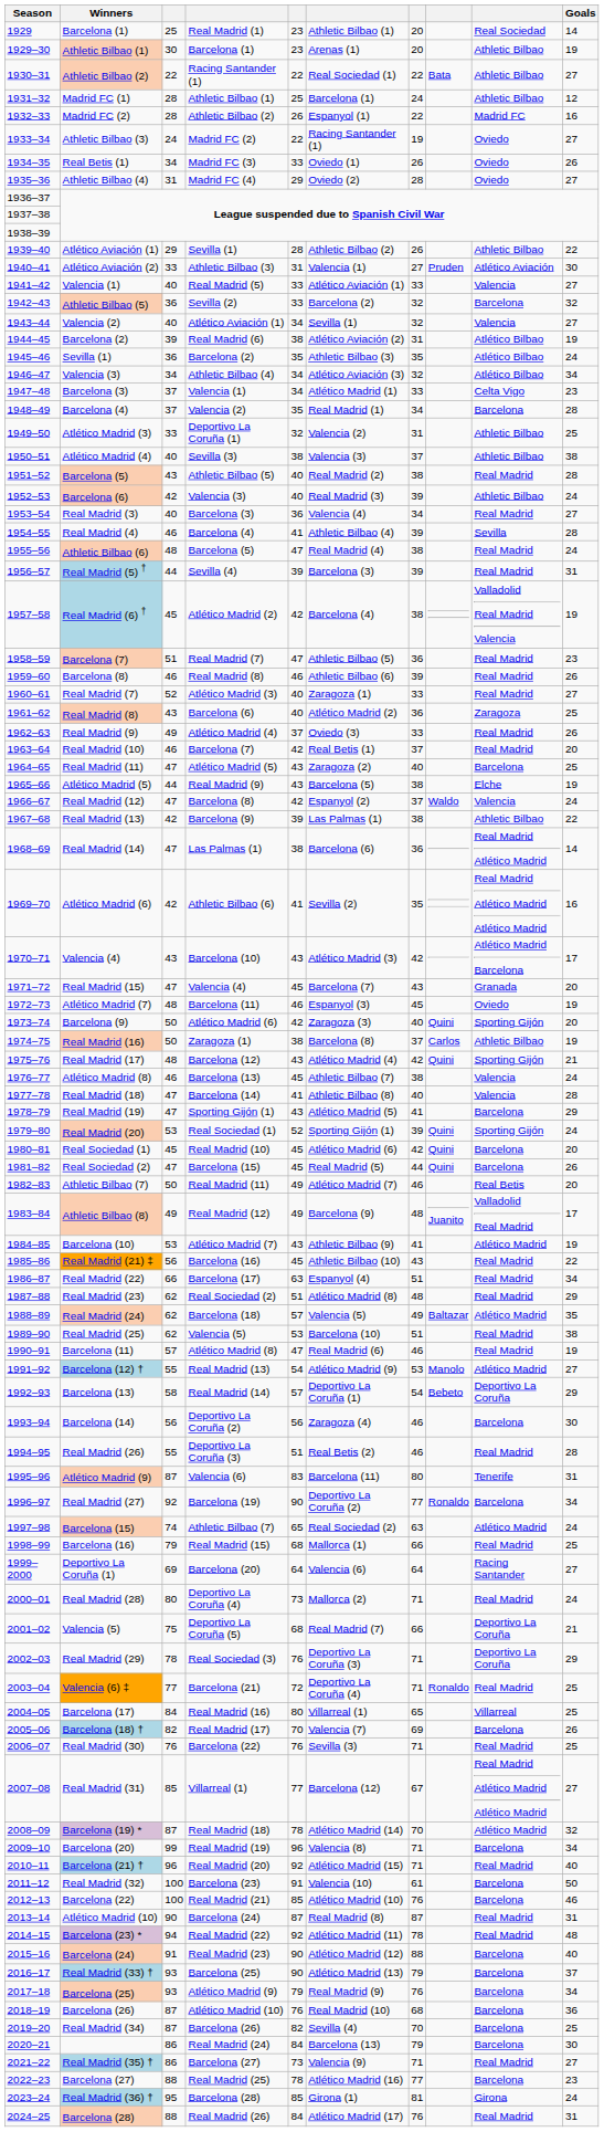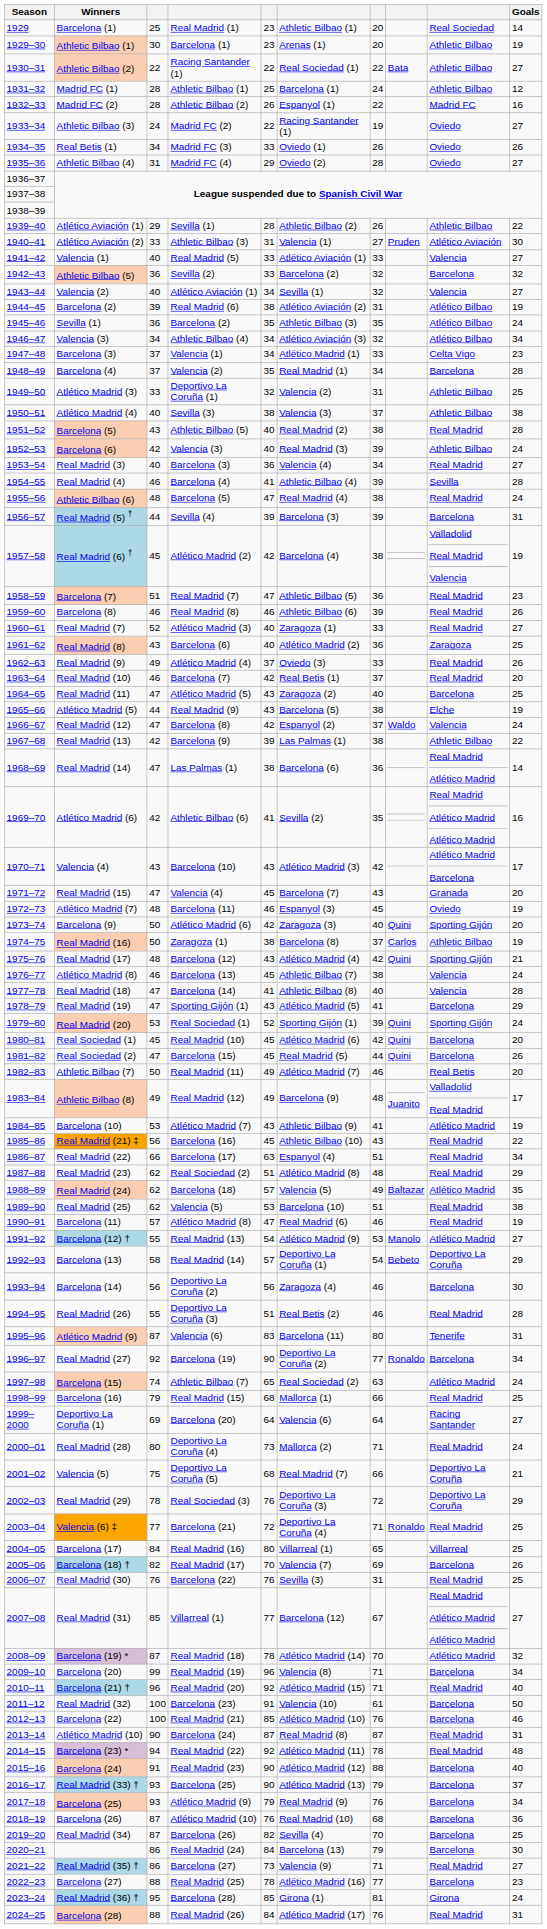Real Madrid (5) † | column 9: Real Madrid -> Barcelona
Real Madrid (29) | column 7: 71 -> 72
Real Madrid (30) | column 7: 71 -> 31
